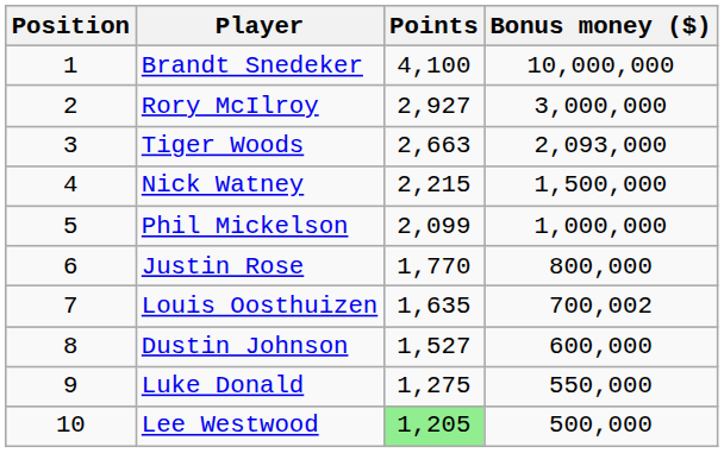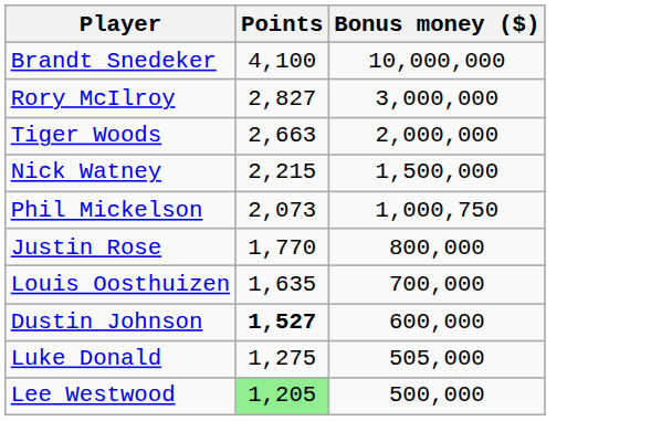- column: Position | 1 | 2 | 3 | 4 | 5 | 6 | 7 | 8 | 9 | 10
Rory McIlroy | Points: 2,927 -> 2,827
Tiger Woods | Bonus money ($): 2,093,000 -> 2,000,000
Phil Mickelson | Points: 2,099 -> 2,073
Phil Mickelson | Bonus money ($): 1,000,000 -> 1,000,750
Louis Oosthuizen | Bonus money ($): 700,002 -> 700,000
Dustin Johnson | Points: normal -> bold
Luke Donald | Bonus money ($): 550,000 -> 505,000
